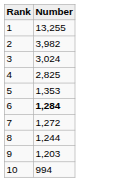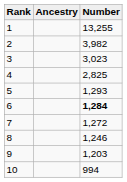+ column: Ancestry
3 | Number: 3,024 -> 3,023
5 | Number: 1,353 -> 1,293
8 | Number: 1,244 -> 1,246
